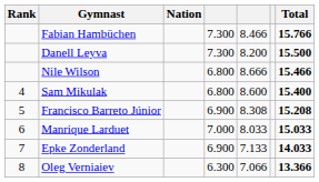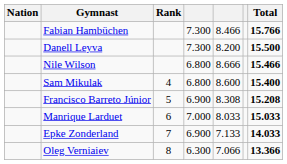columns swapped: Rank <-> Nation
